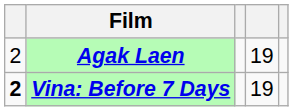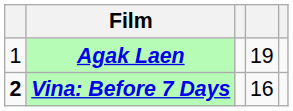Agak Laen | column 1: 2 -> 1
Vina: Before 7 Days | column 4: 19 -> 16
